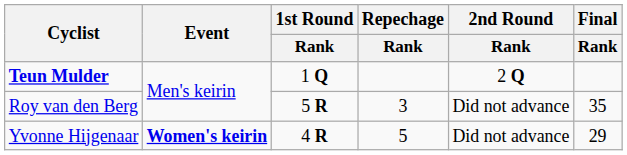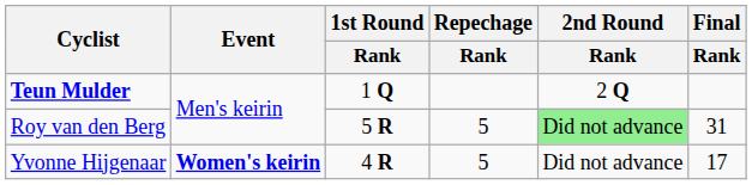Roy van den Berg | Repechage / Rank: 3 -> 5
Roy van den Berg | 2nd Round / Rank: no background -> lightgreen background
Roy van den Berg | Final / Rank: 35 -> 31
Yvonne Hijgenaar | Final / Rank: 29 -> 17
